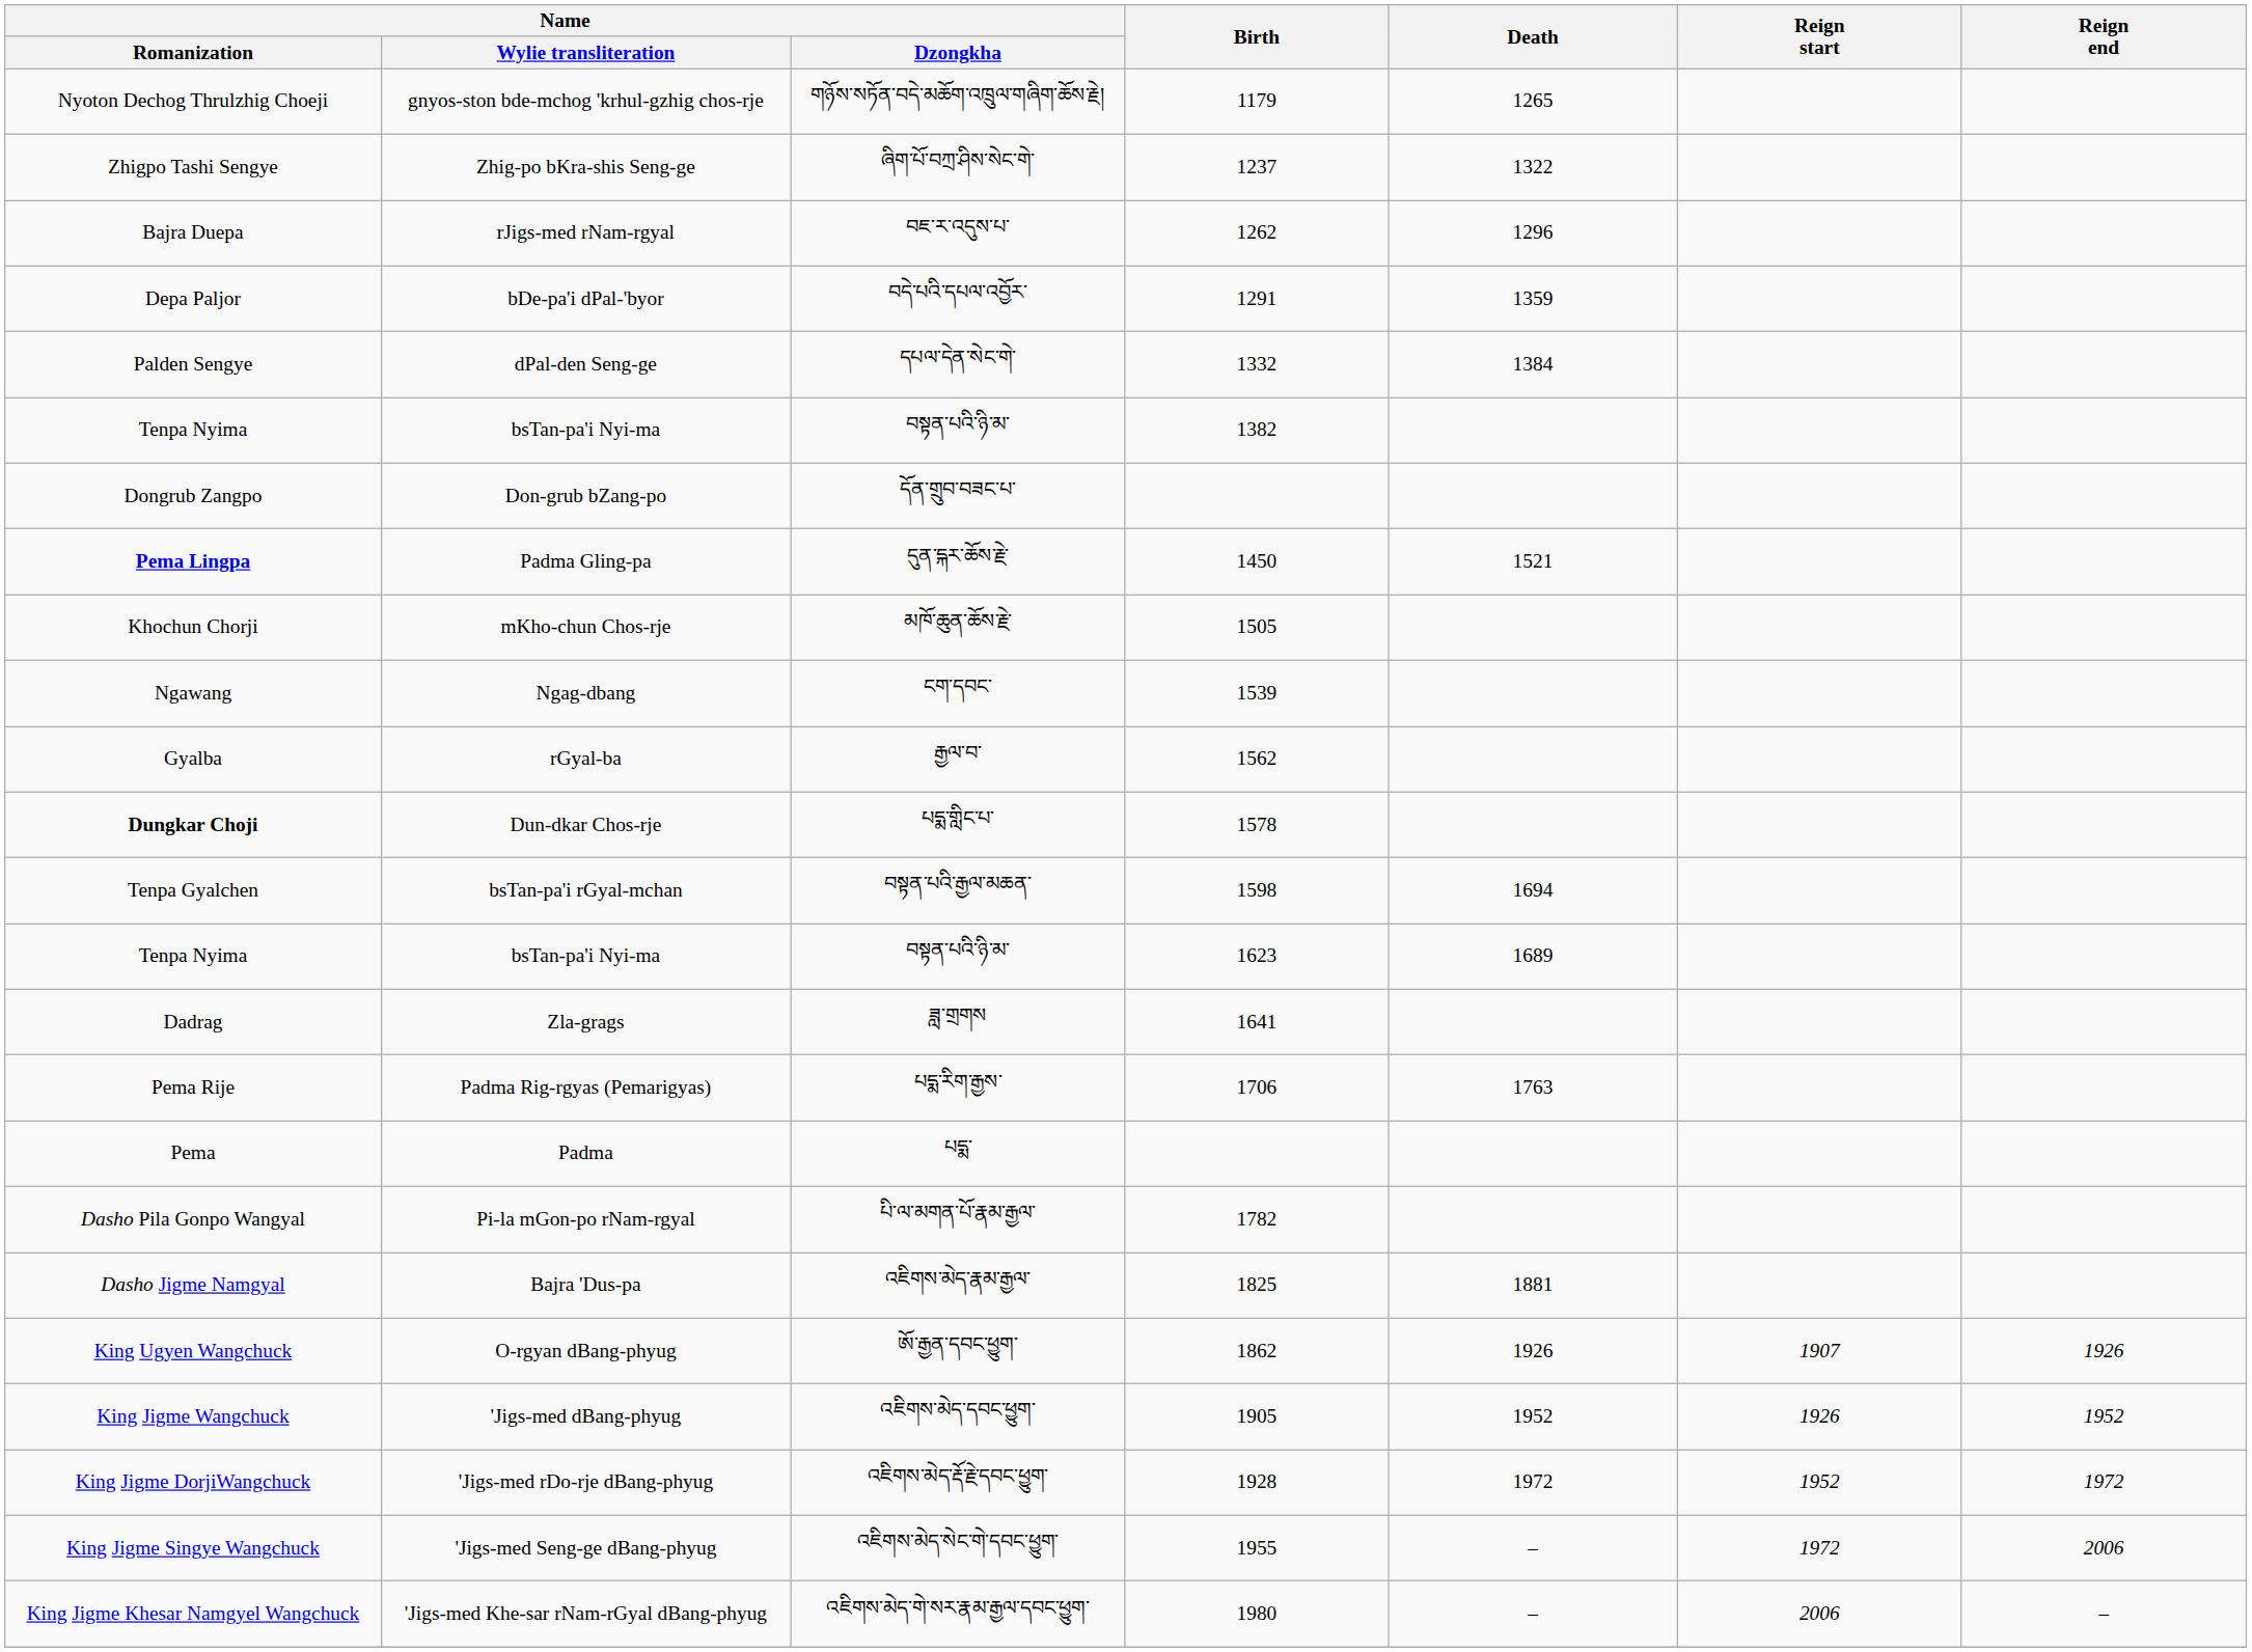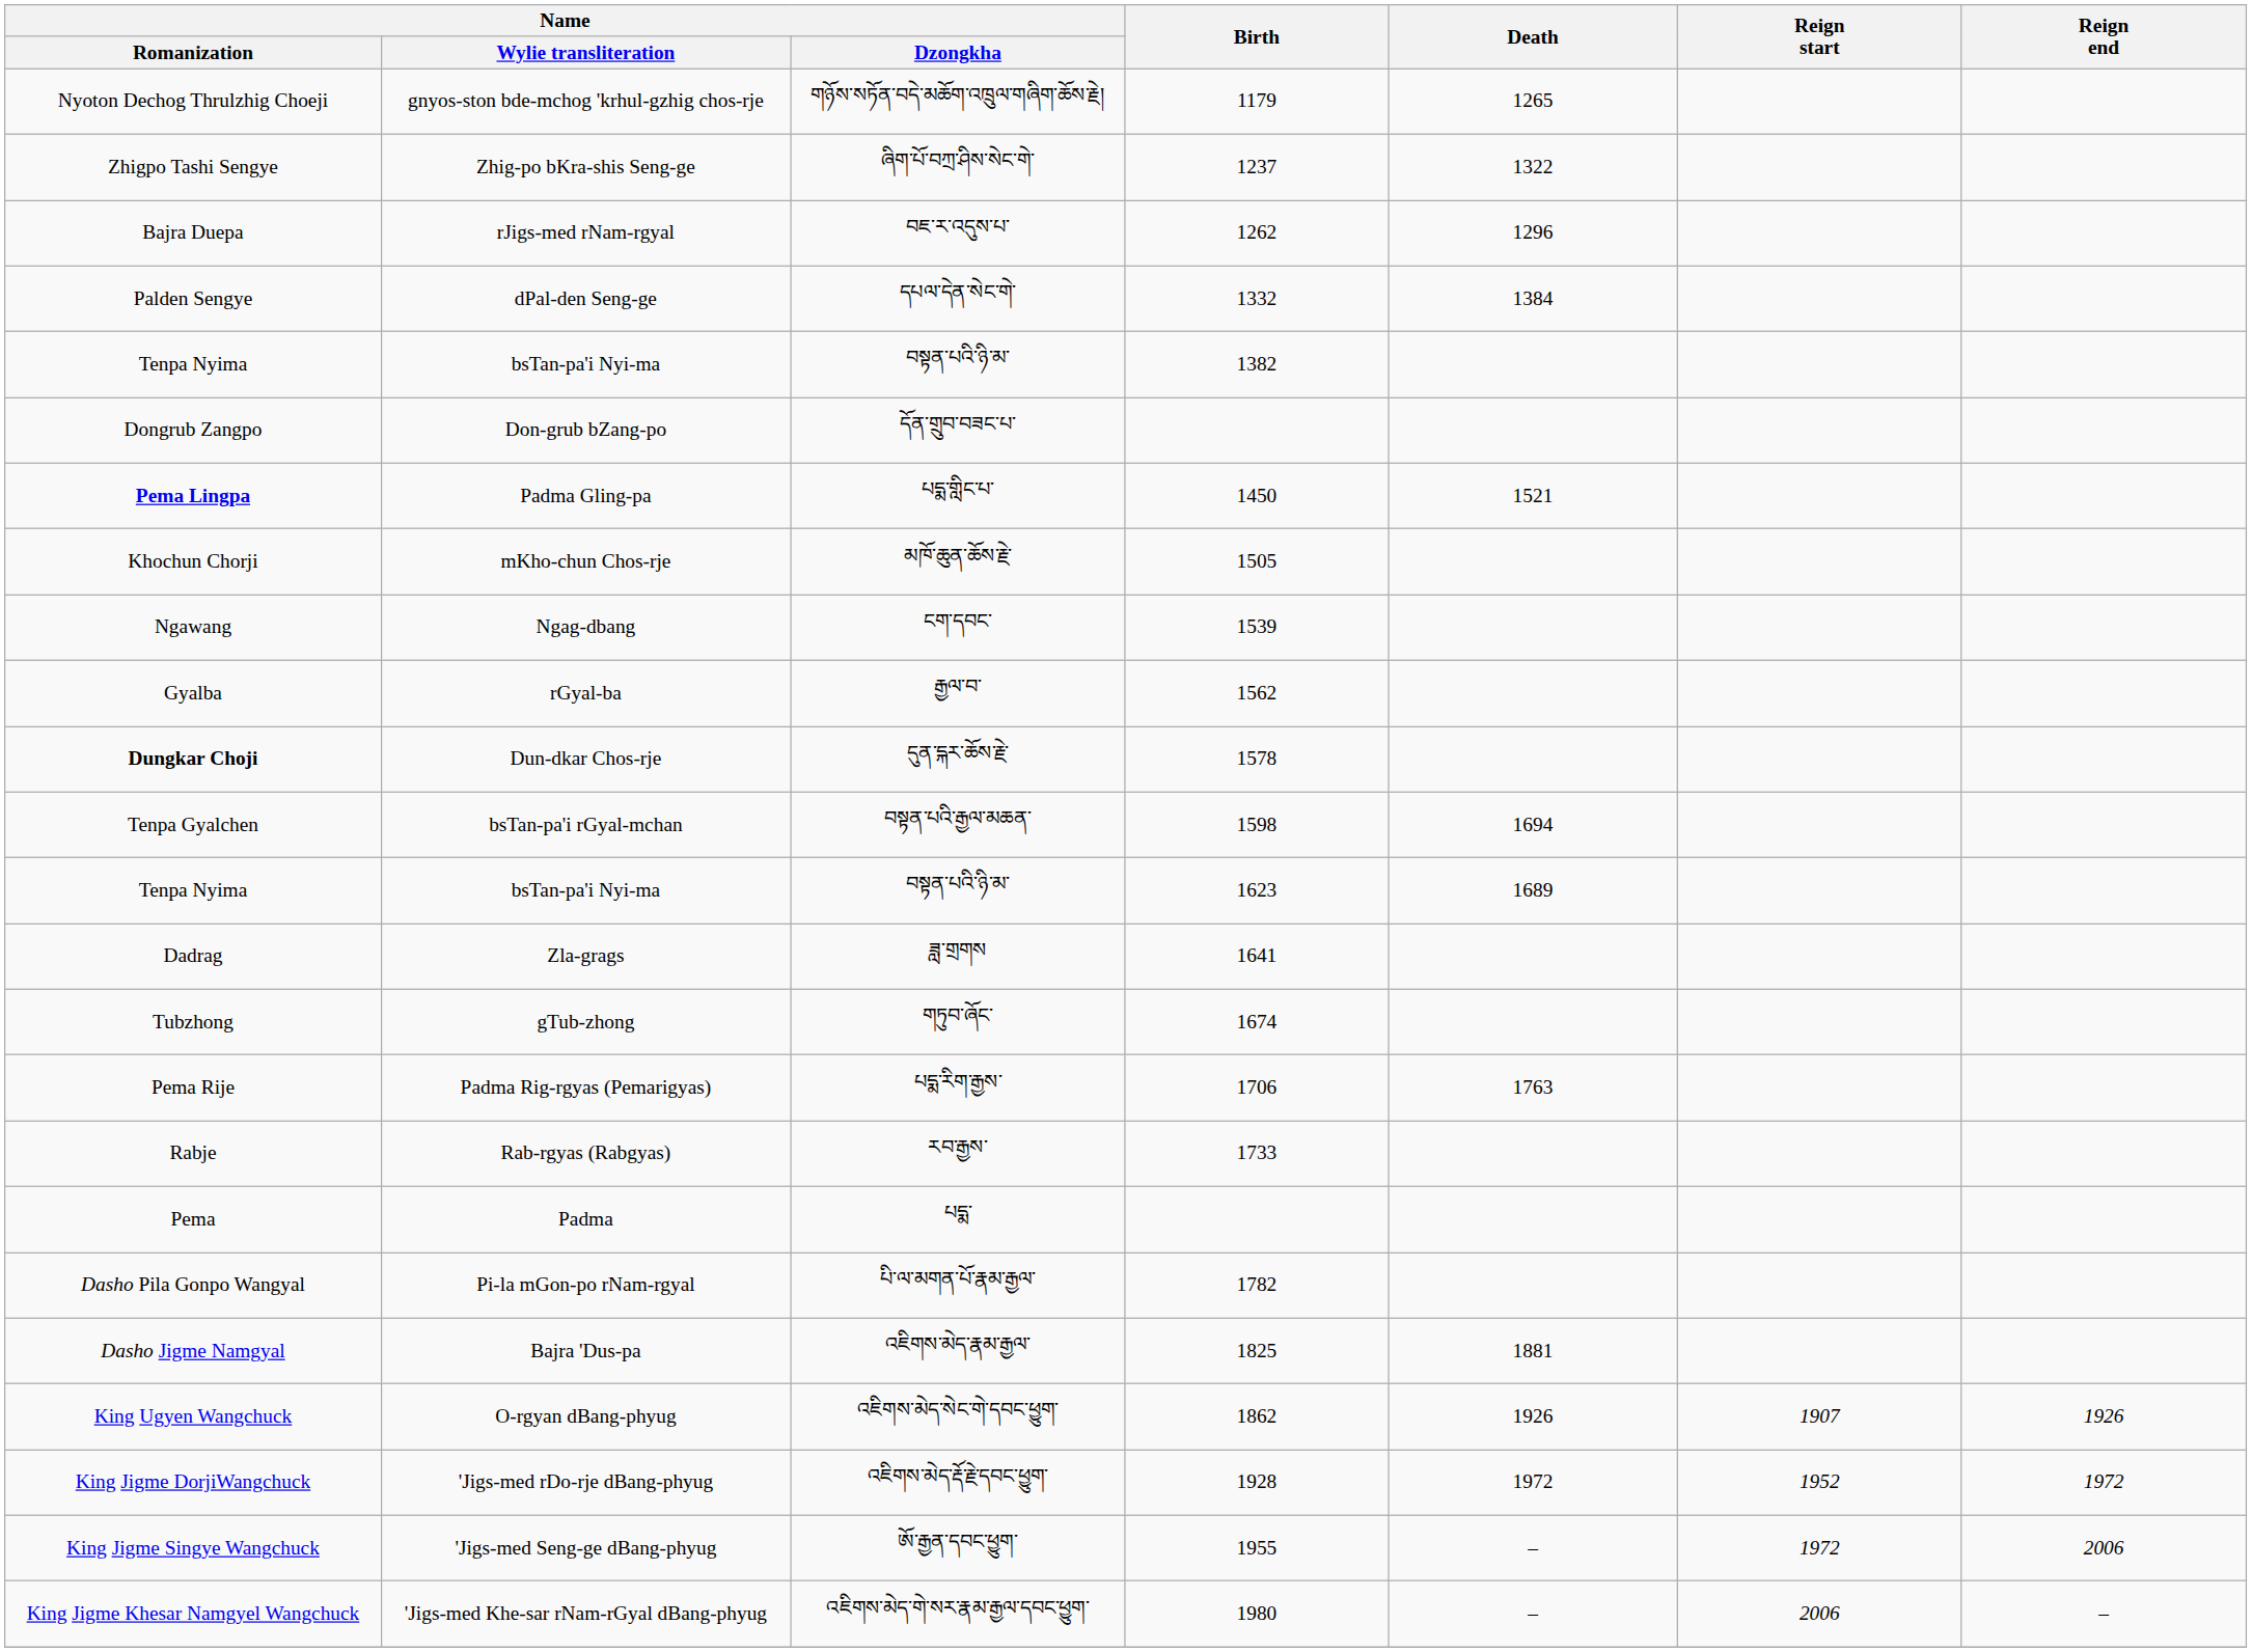- row: Depa Paljor | bDe-pa'i dPal-'byor | བདེ་པའི་དཔལ་འབྱོར་ | 1291 | 1359
Pema Lingpa | Name / Dzongkha: དུན་དྐར་ཆོས་རྗེ་ -> པདྨ་གླིང་པ་
Dungkar Choji | Name / Dzongkha: པདྨ་གླིང་པ་ -> དུན་དྐར་ཆོས་རྗེ་
+ row: Tubzhong | gTub-zhong | གཏུབ་ཞོང་ | 1674
+ row: Rabje | Rab-rgyas (Rabgyas) | རབ་རྒྱས་ | 1733
King Ugyen Wangchuck | Name / Dzongkha: ཨོ་རྒྱན་དབང་ཕྱུག་ -> འཇིགས་མེད་སེང་གེ་དབང་ཕྱུག་
- row: King Jigme Wangchuck | 'Jigs-med dBang-phyug | འཇིགས་མེད་དབང་ཕྱུག་ | 1905 | 1952 | 1926 | 1952
King Jigme Singye Wangchuck | Name / Dzongkha: འཇིགས་མེད་སེང་གེ་དབང་ཕྱུག་ -> ཨོ་རྒྱན་དབང་ཕྱུག་
